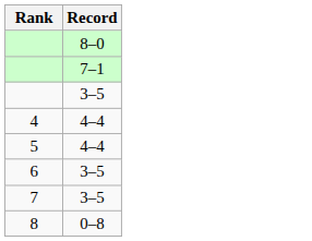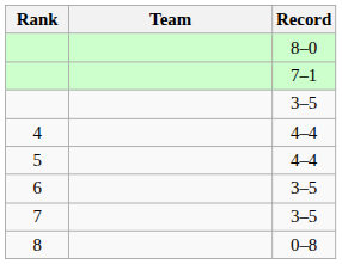+ column: Team
